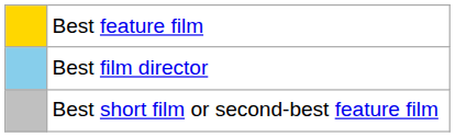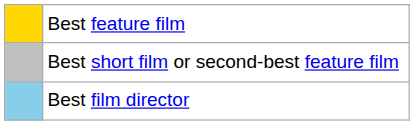rows swapped: Best short film or second-best feature film <-> Best film director
